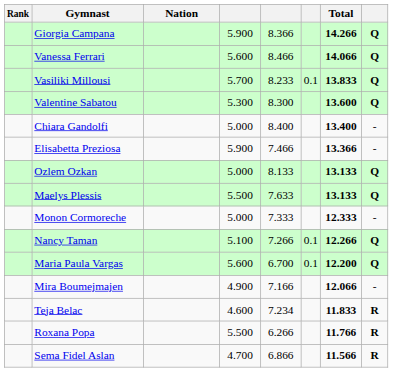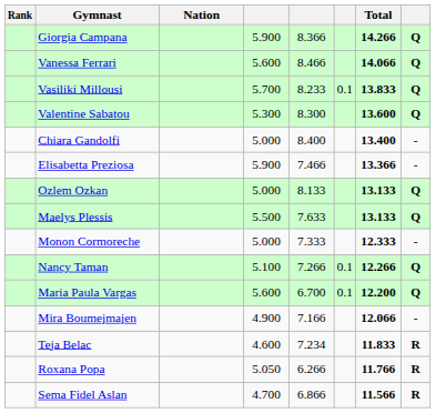Roxana Popa | column 4: 5.500 -> 5.050
